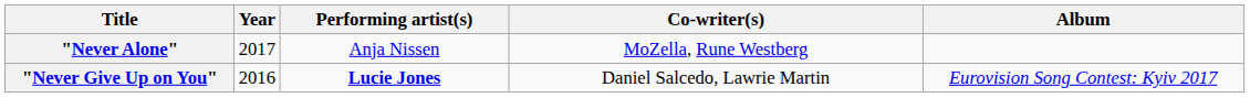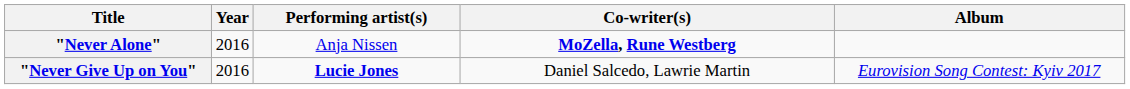"Never Alone" | Year: 2017 -> 2016
"Never Alone" | Co-writer(s): normal -> bold
